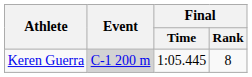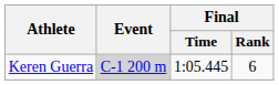Keren Guerra | Final / Rank: 8 -> 6
